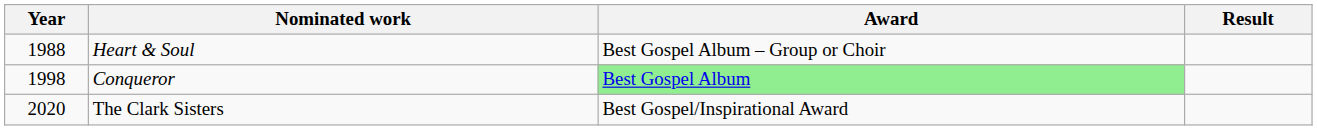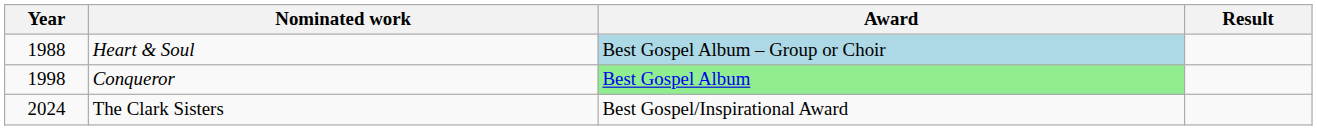Heart & Soul | Award: no background -> lightblue background
The Clark Sisters | Year: 2020 -> 2024
